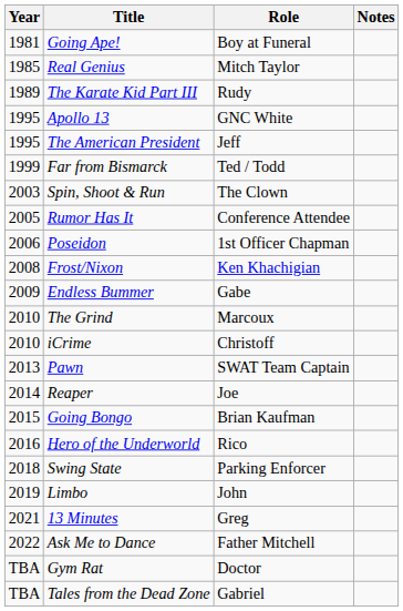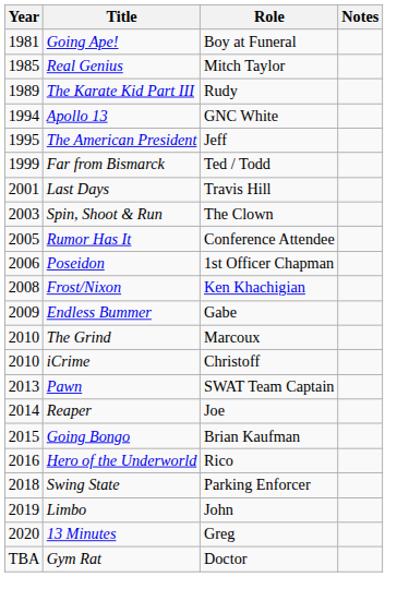Apollo 13 | Year: 1995 -> 1994
+ row: 2001 | Last Days | Travis Hill
13 Minutes | Year: 2021 -> 2020
- row: 2022 | Ask Me to Dance | Father Mitchell
- row: TBA | Tales from the Dead Zone | Gabriel
